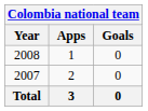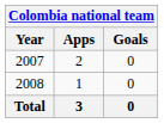rows swapped: 2007 <-> 2008
